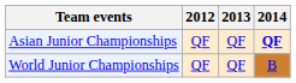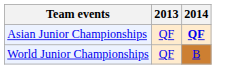- column: 2012 | QF | QF
